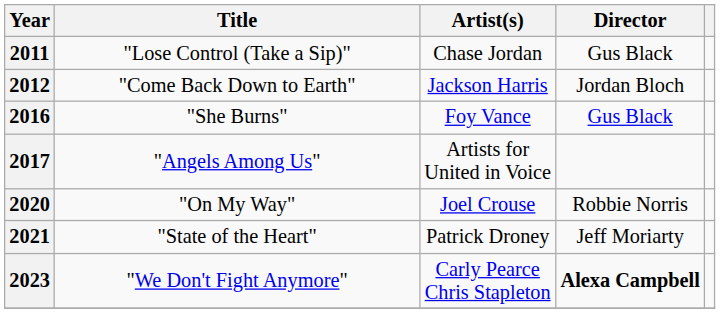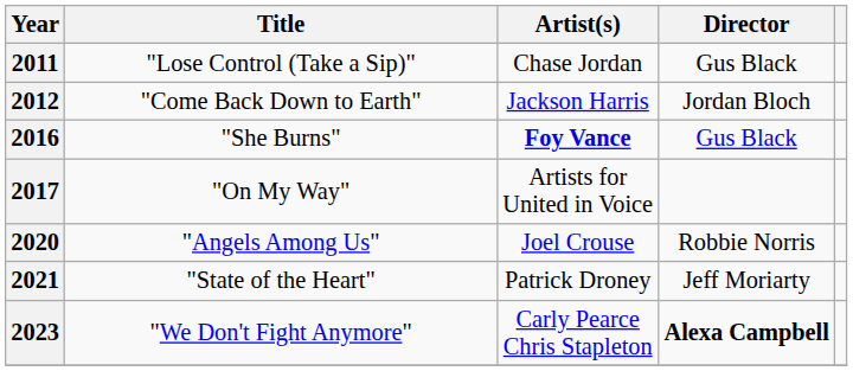2016 | Artist(s): normal -> bold
2017 | Title: "Angels Among Us" -> "On My Way"
2020 | Title: "On My Way" -> "Angels Among Us"
